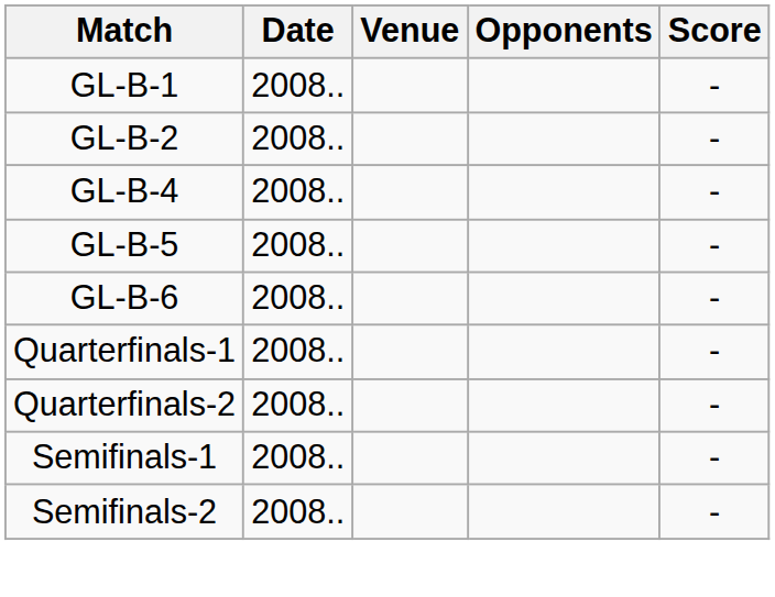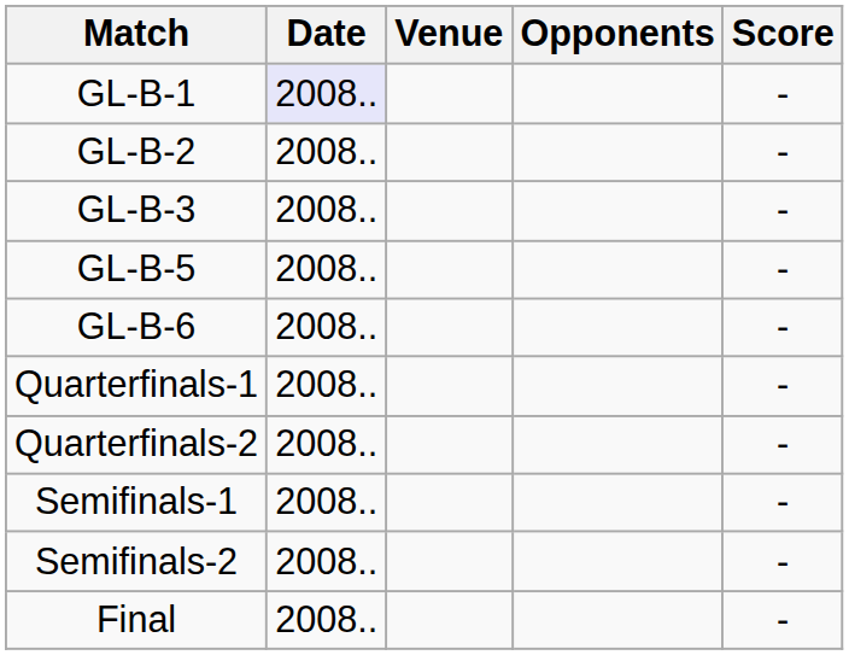GL-B-1 | Date: no background -> lavender background
+ row: GL-B-3 | 2008.. | -
- row: GL-B-4 | 2008.. | -
+ row: Final | 2008.. | -
